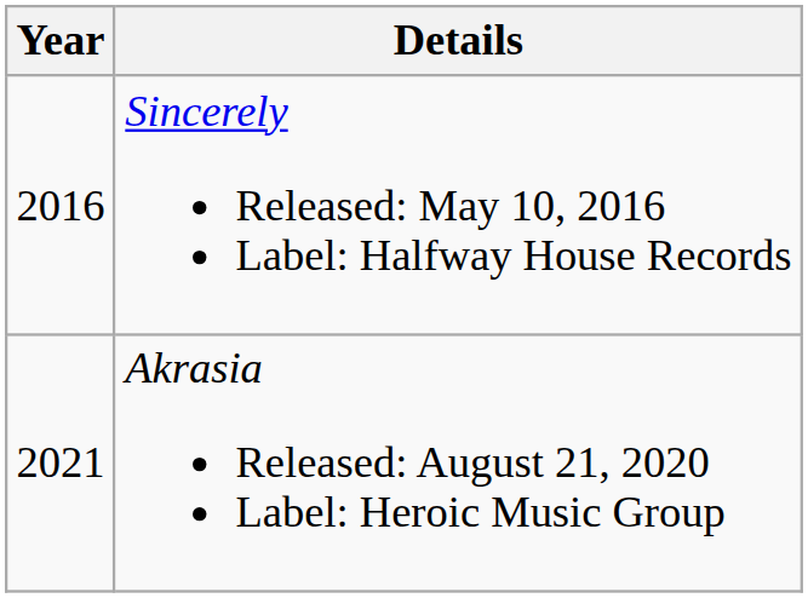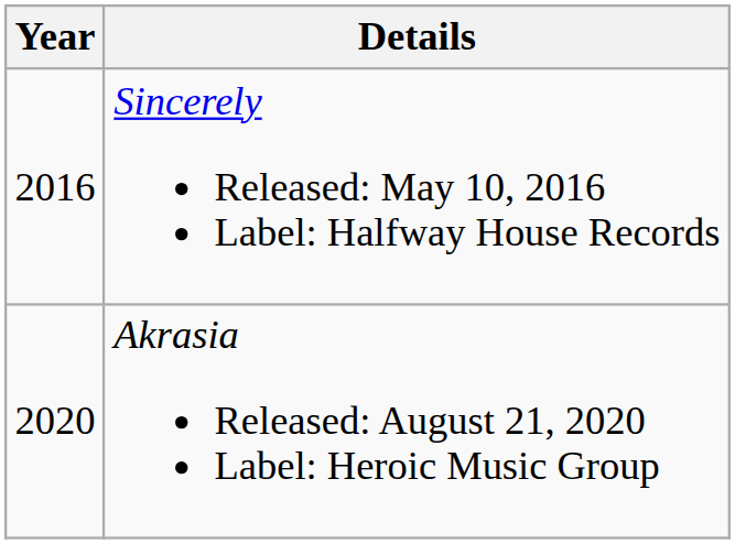Akrasia Released: August 21, 2020 Label: Heroic Music Group | Year: 2021 -> 2020
